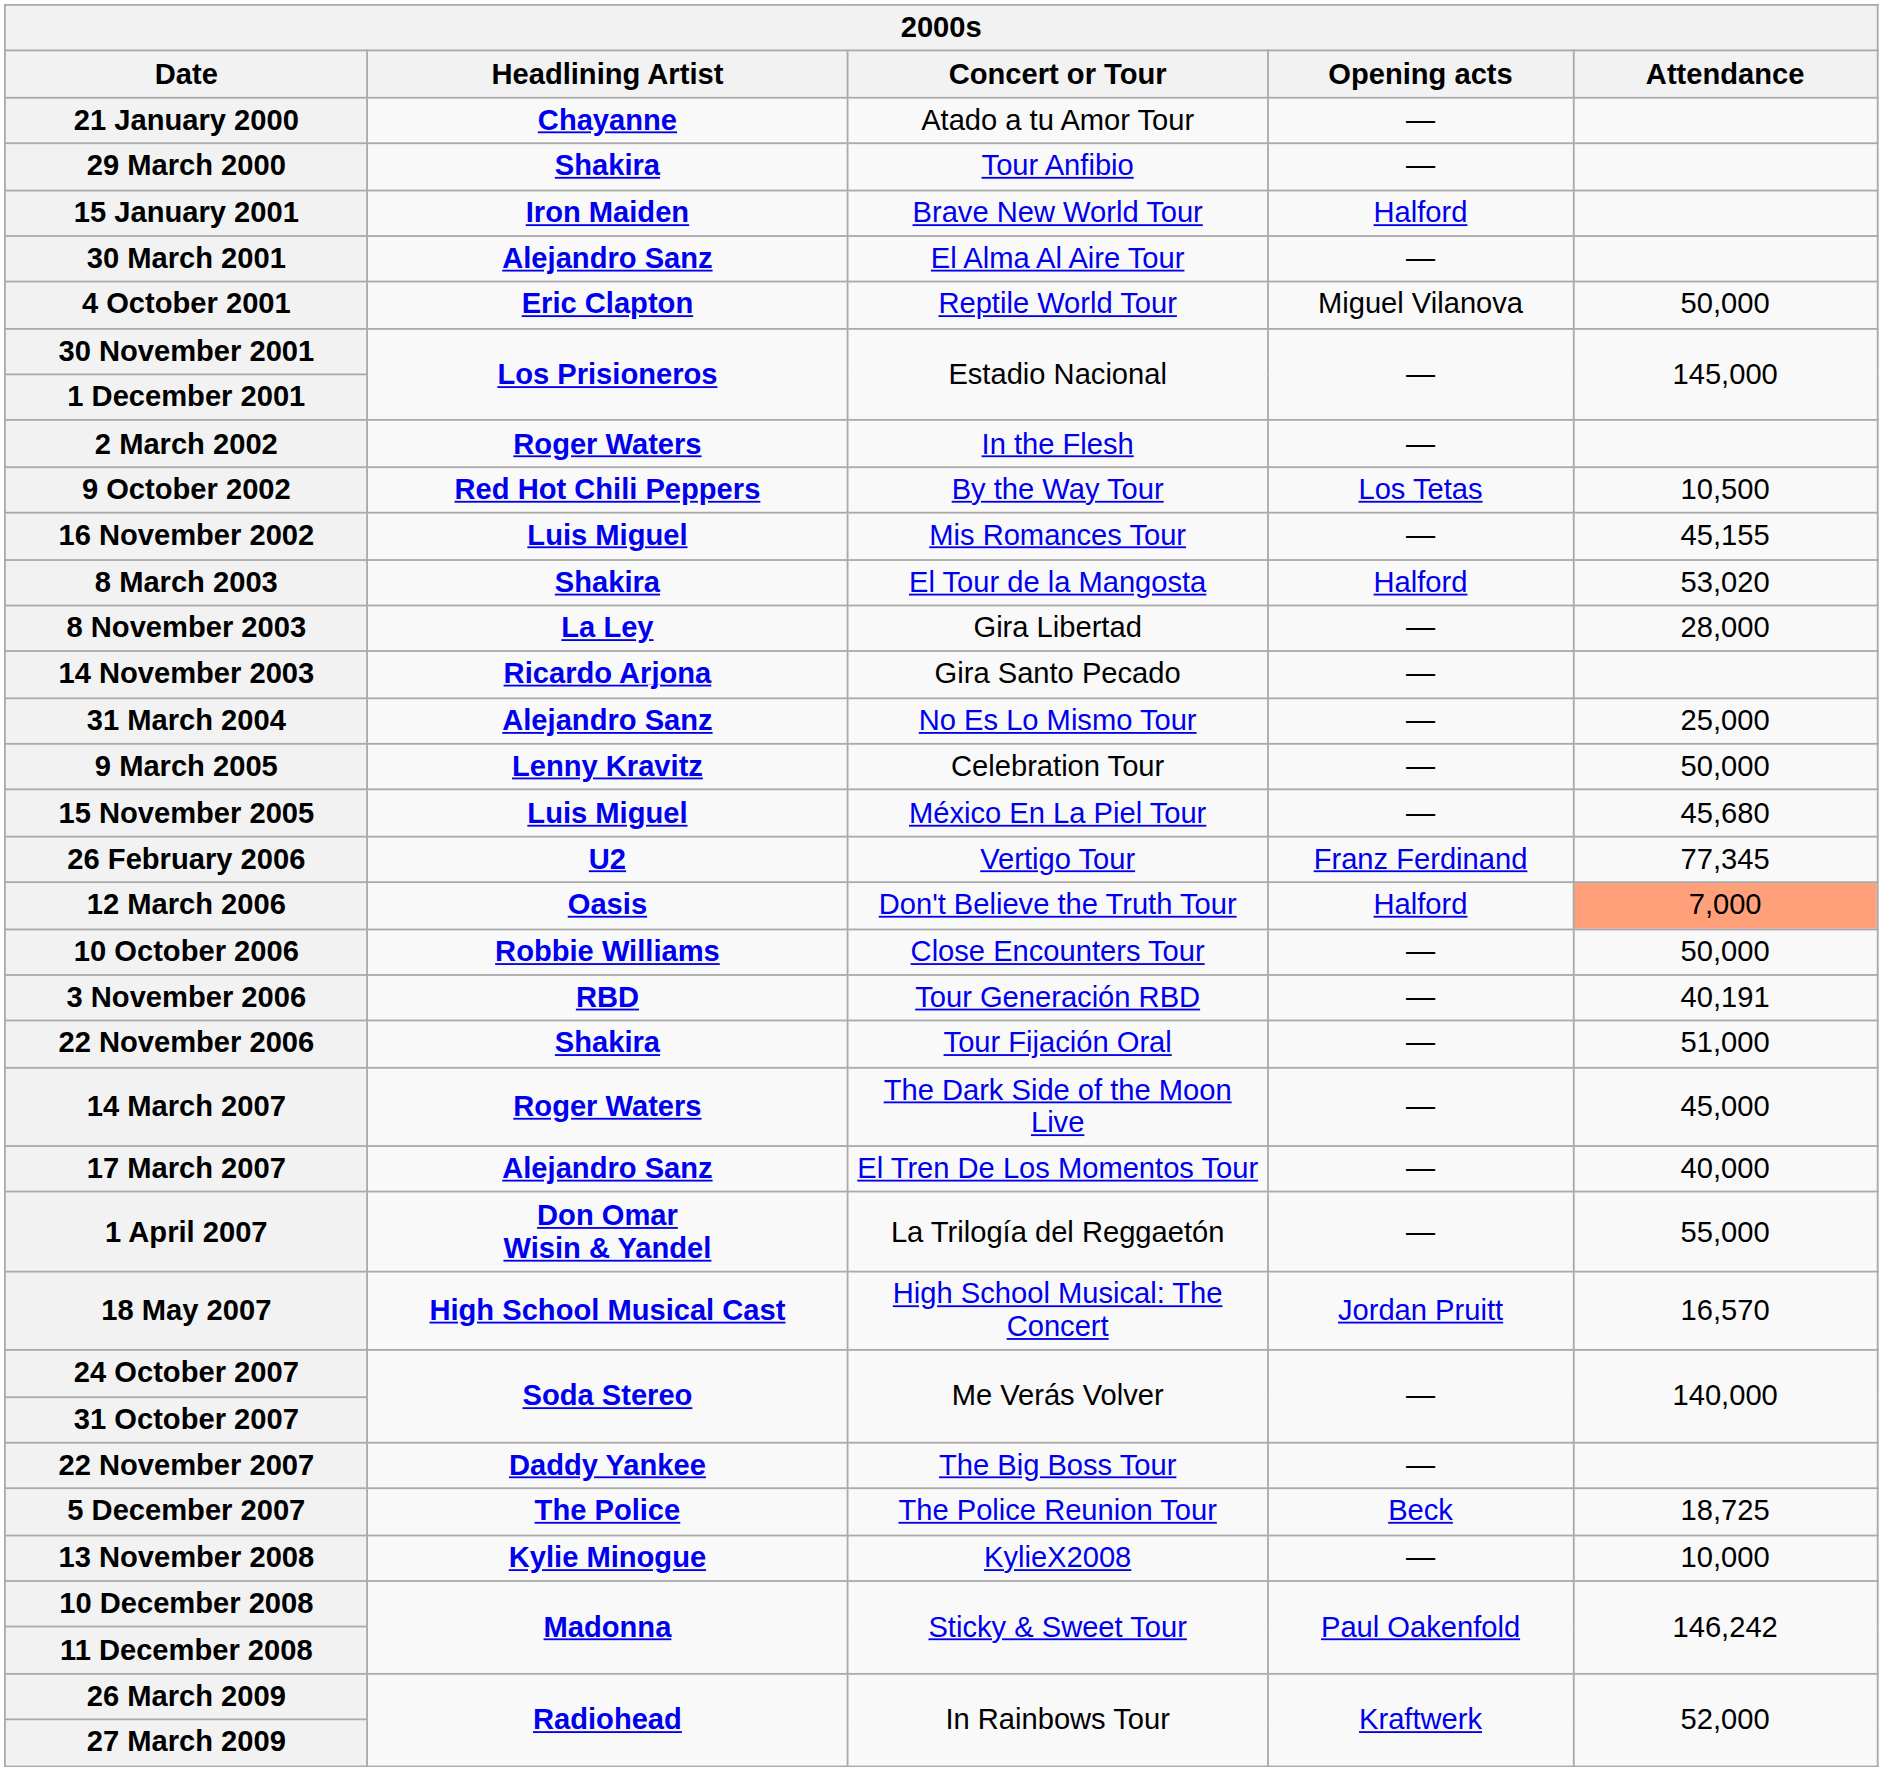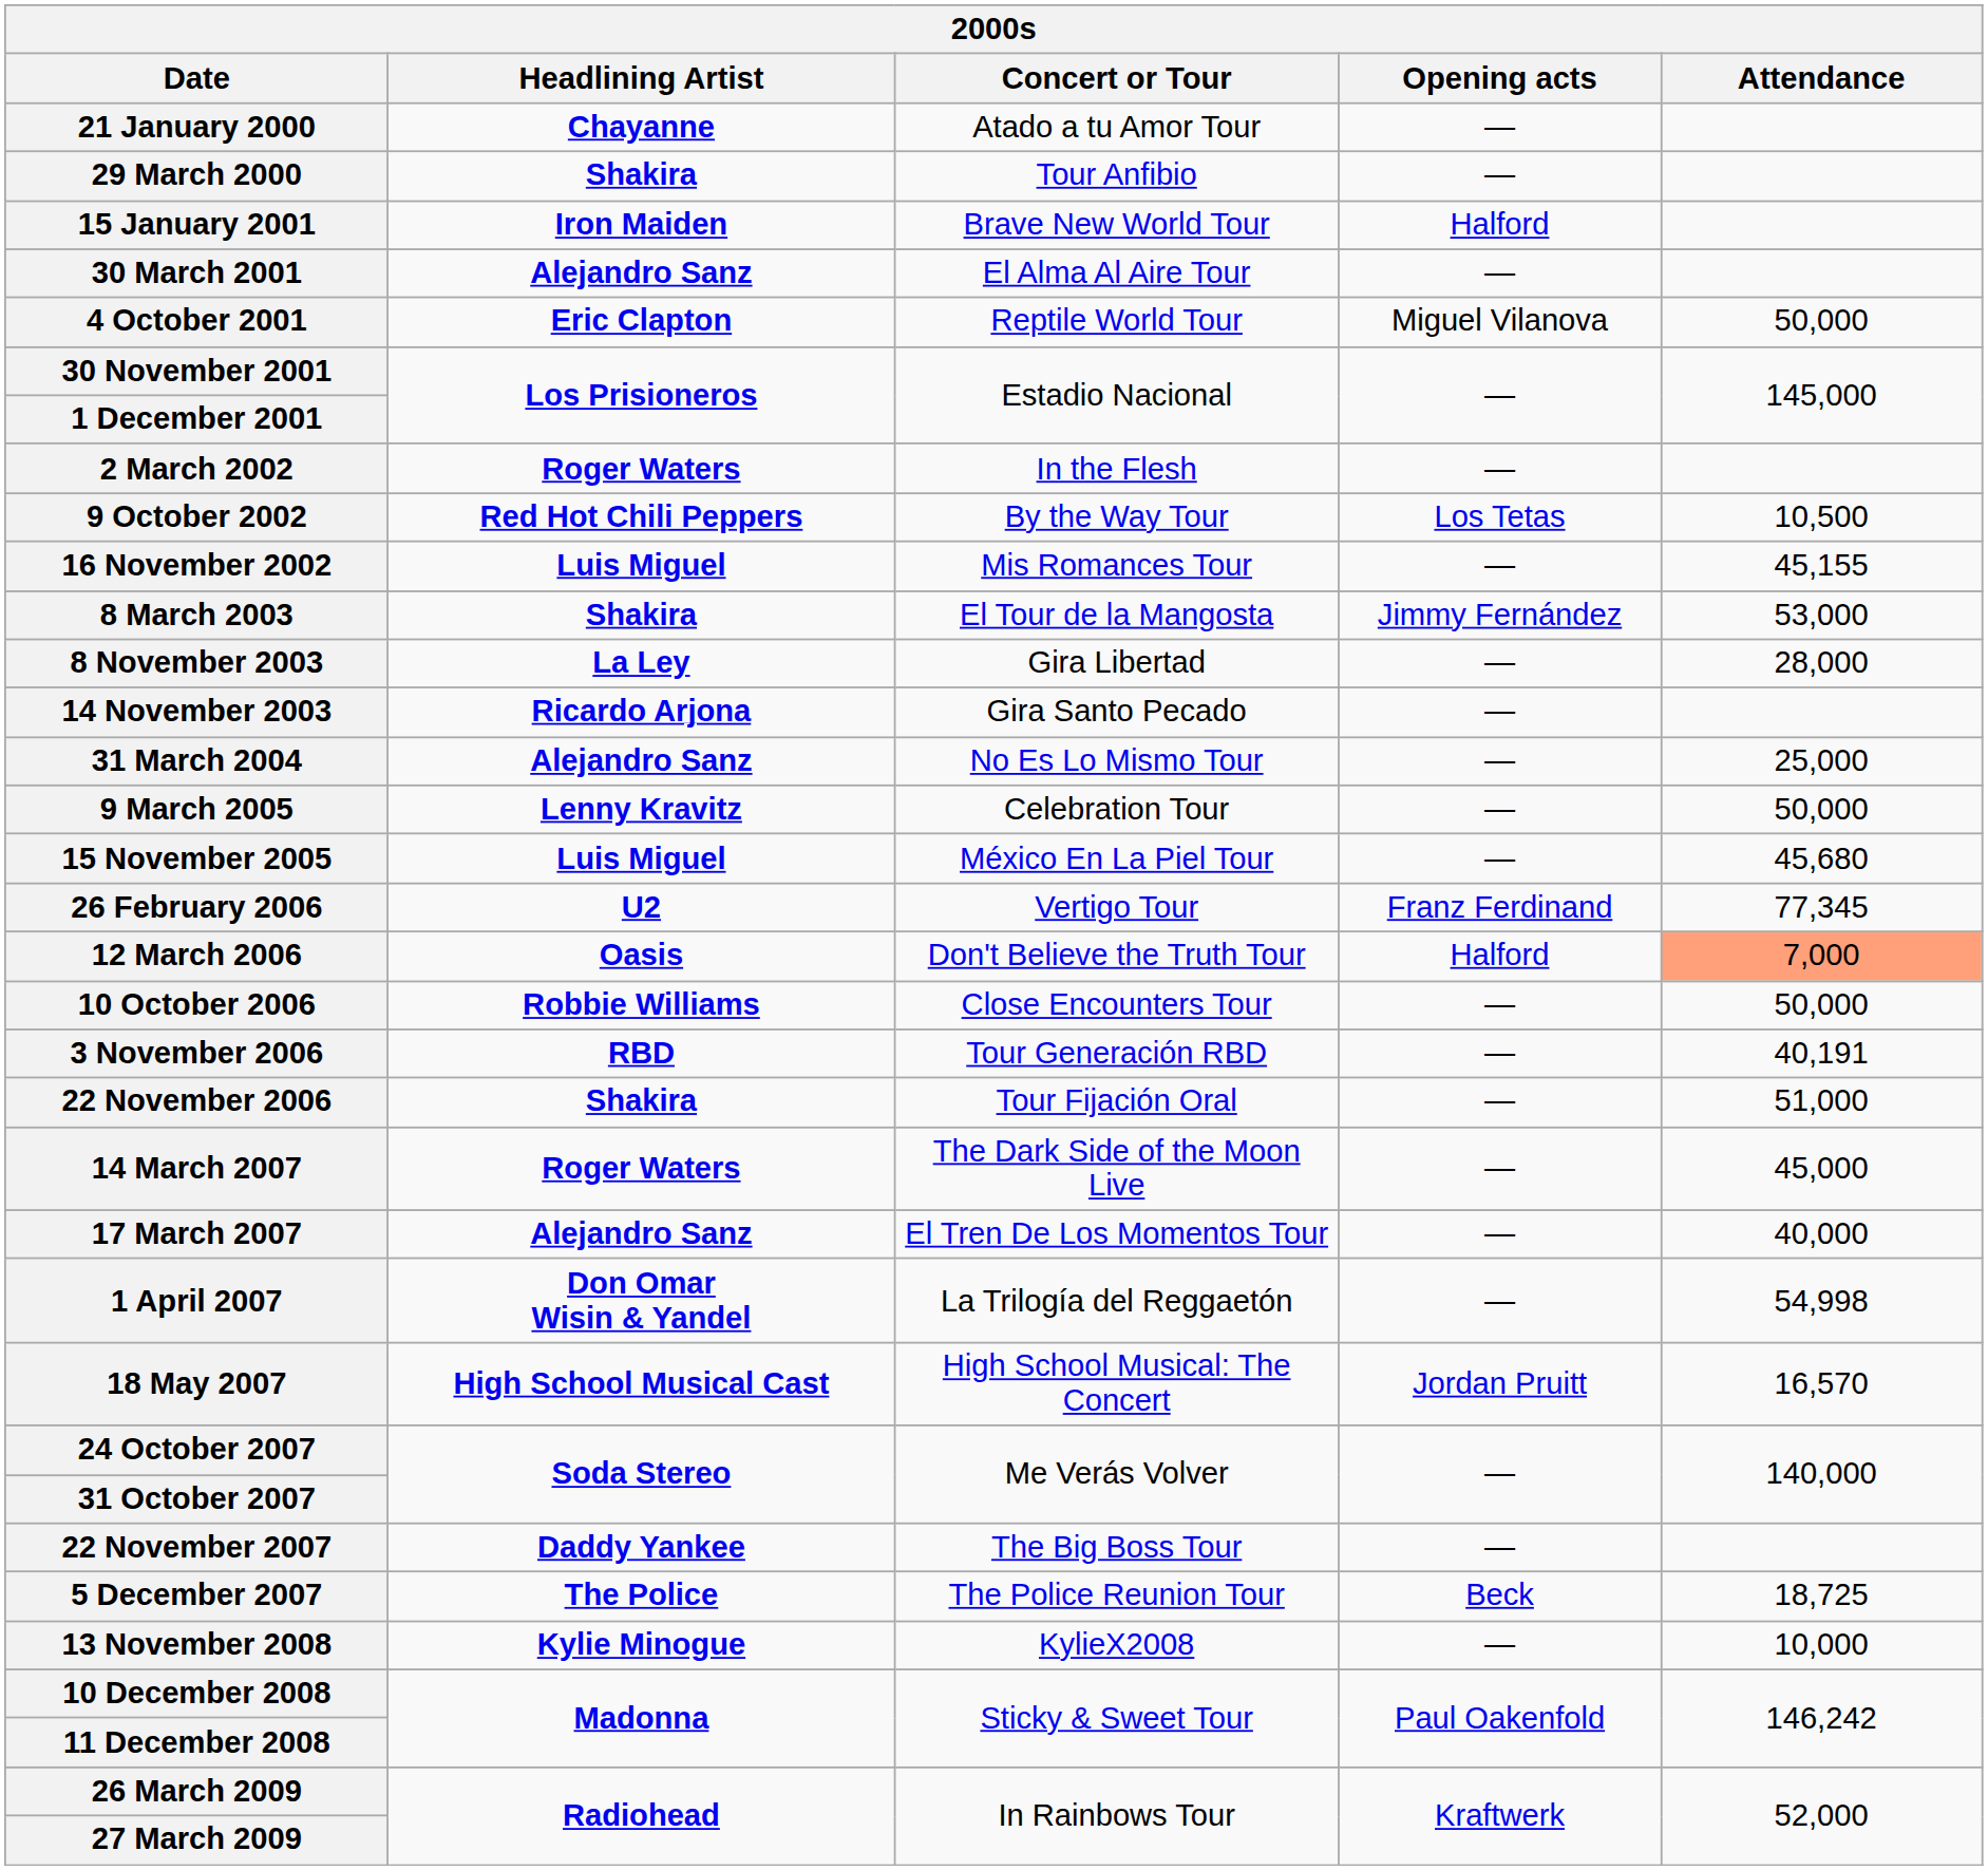8 March 2003 | Opening acts: Halford -> Jimmy Fernández
8 March 2003 | Attendance: 53,020 -> 53,000
1 April 2007 | Attendance: 55,000 -> 54,998
